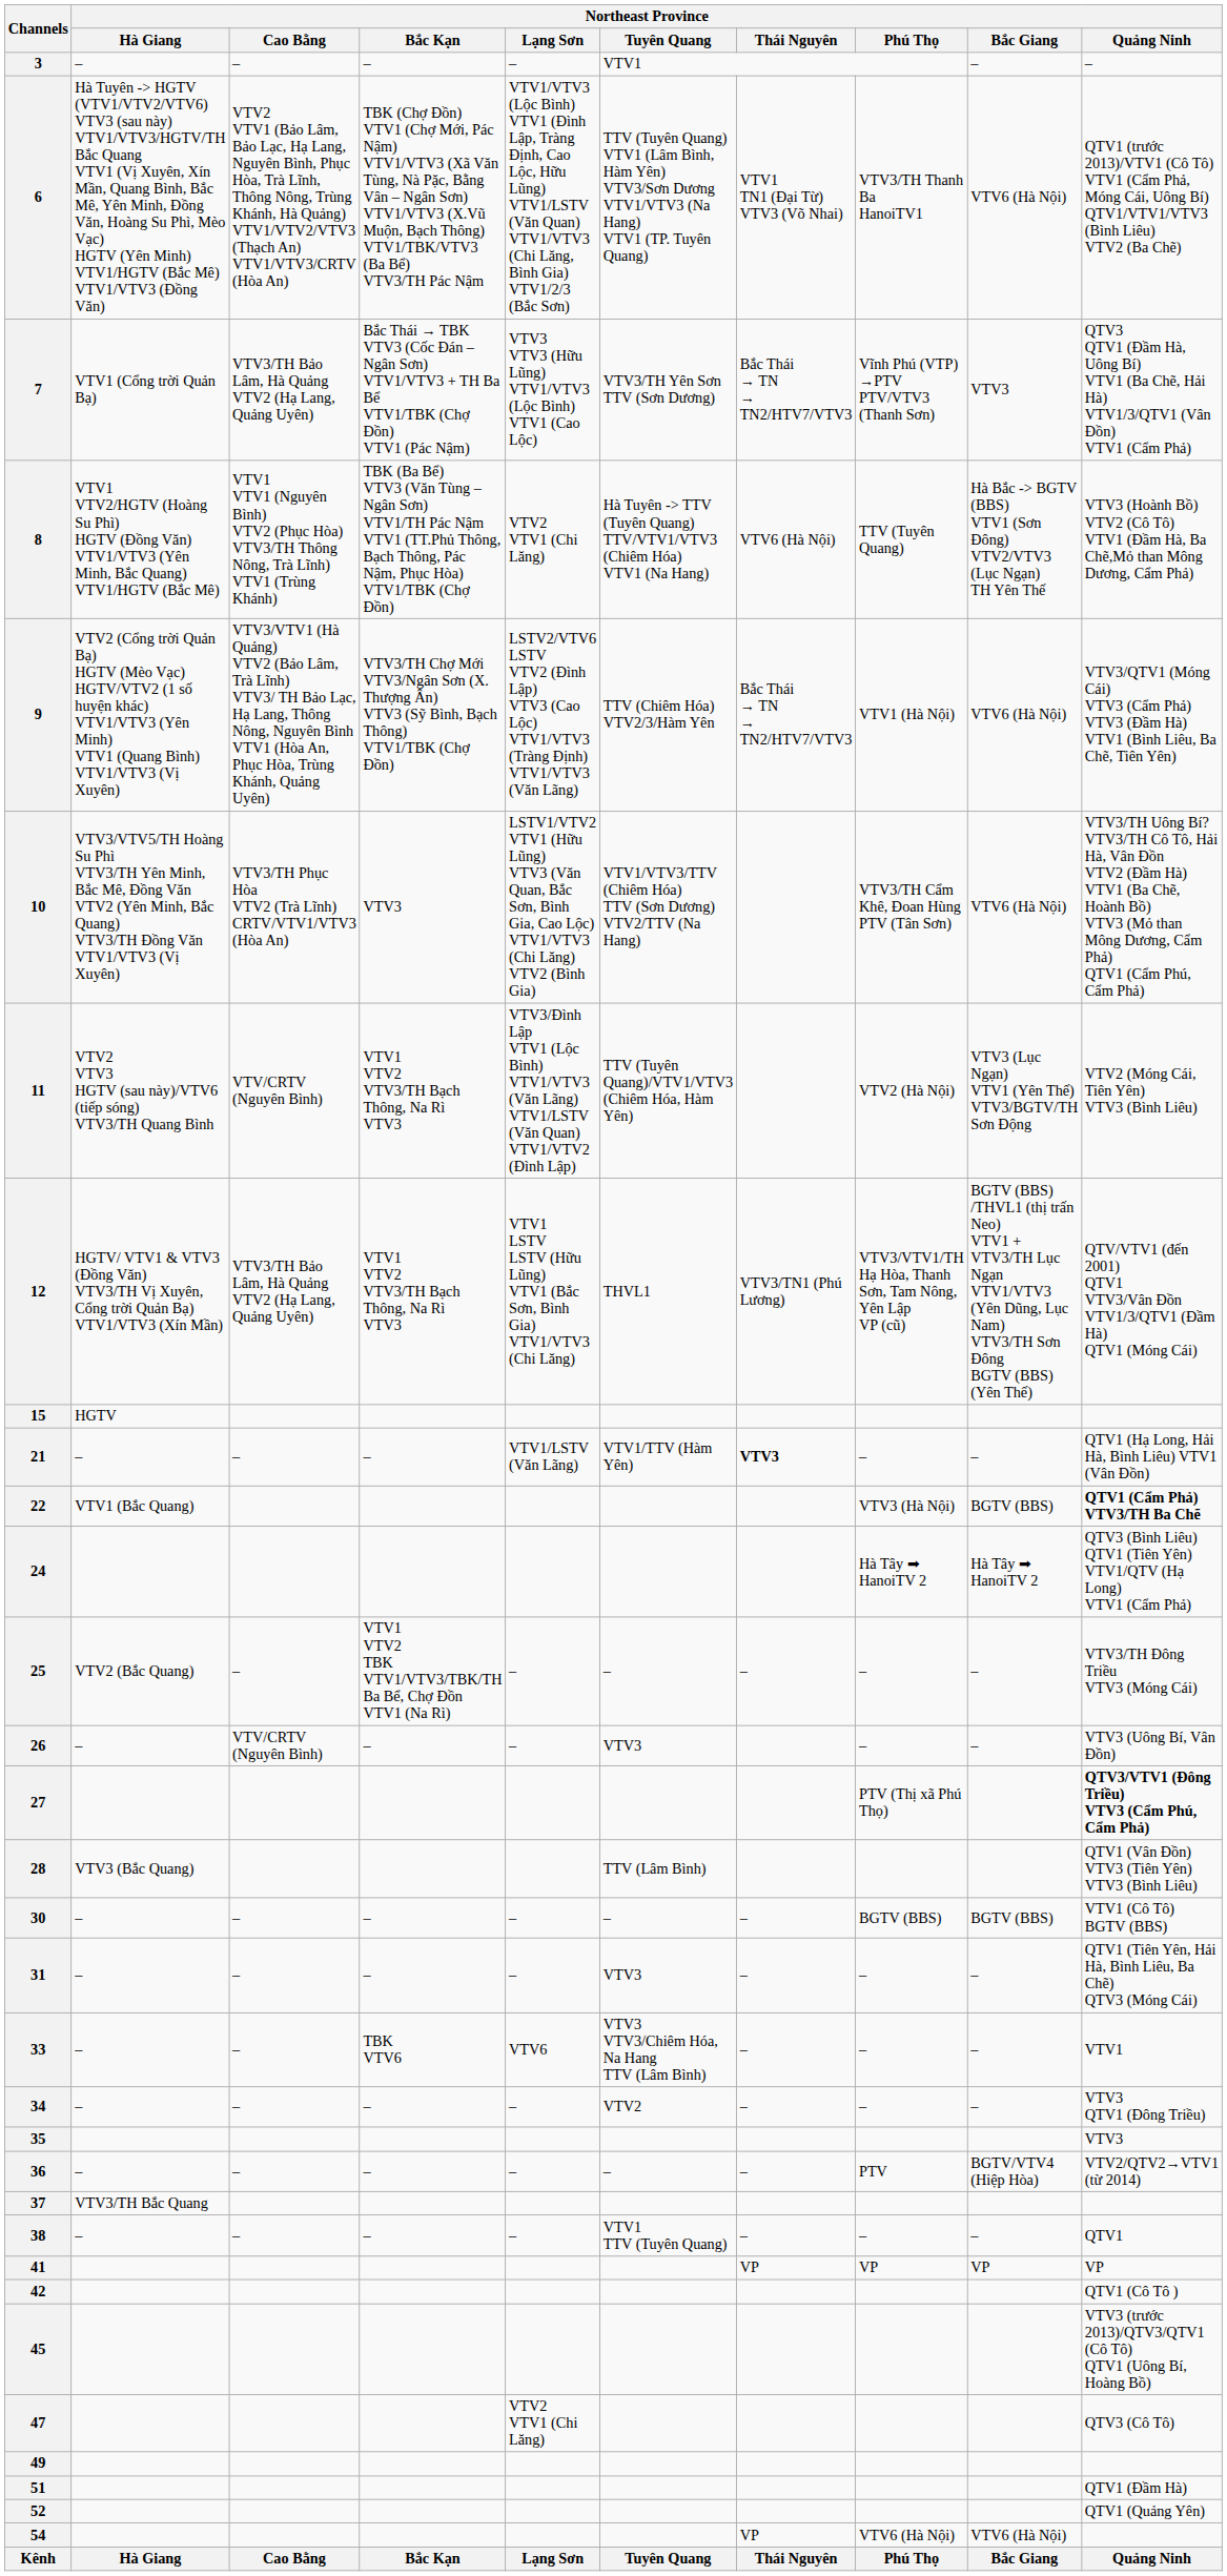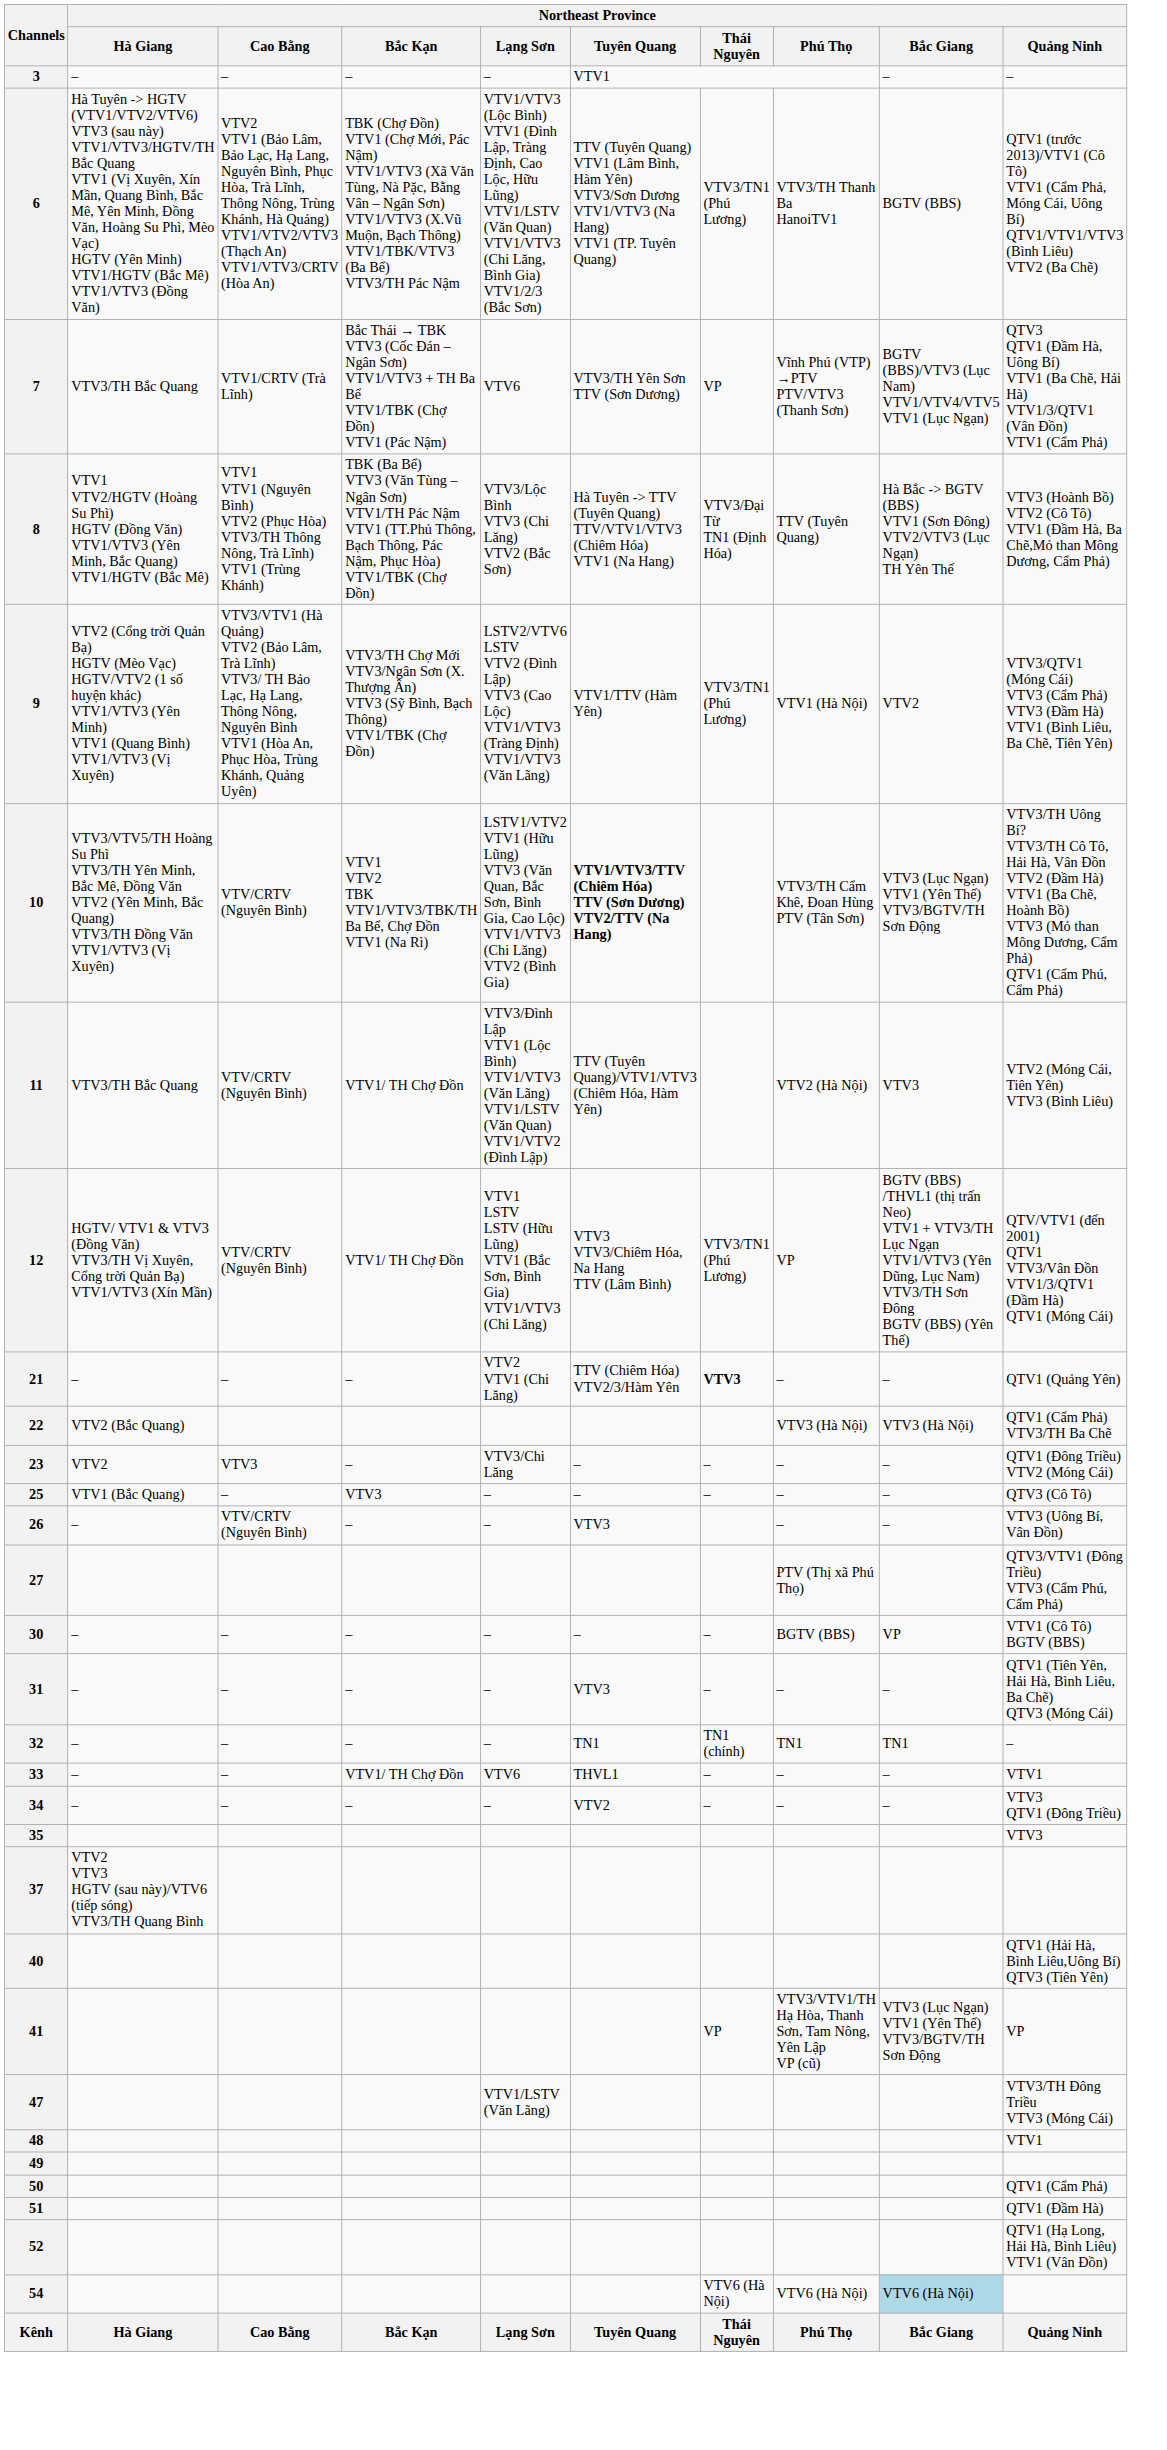6 | Northeast Province / Thái Nguyên: VTV1 TN1 (Đại Từ) VTV3 (Võ Nhai) -> VTV3/TN1 (Phú Lương)
6 | Northeast Province / Bắc Giang: VTV6 (Hà Nội) -> BGTV (BBS)
7 | Northeast Province / Hà Giang: VTV1 (Cổng trời Quản Bạ) -> VTV3/TH Bắc Quang
7 | Northeast Province / Cao Bằng: VTV3/TH Bảo Lâm, Hà Quảng VTV2 (Hạ Lang, Quảng Uyên) -> VTV1/CRTV (Trà Lĩnh)
7 | Northeast Province / Lạng Sơn: VTV3 VTV3 (Hữu Lũng) VTV1/VTV3 (Lộc Bình) VTV1 (Cao Lộc) -> VTV6
7 | Northeast Province / Thái Nguyên: Bắc Thái → TN → TN2/HTV7/VTV3 -> VP
7 | Northeast Province / Bắc Giang: VTV3 -> BGTV (BBS)/VTV3 (Lục Nam) VTV1/VTV4/VTV5 VTV1 (Lục Ngạn)
8 | Northeast Province / Lạng Sơn: VTV2 VTV1 (Chi Lăng) -> VTV3/Lộc Bình VTV3 (Chi Lăng) VTV2 (Bắc Sơn)
8 | Northeast Province / Thái Nguyên: VTV6 (Hà Nội) -> VTV3/Đại Từ TN1 (Định Hóa)
9 | Northeast Province / Tuyên Quang: TTV (Chiêm Hóa) VTV2/3/Hàm Yên -> VTV1/TTV (Hàm Yên)
9 | Northeast Province / Thái Nguyên: Bắc Thái → TN → TN2/HTV7/VTV3 -> VTV3/TN1 (Phú Lương)
9 | Northeast Province / Bắc Giang: VTV6 (Hà Nội) -> VTV2
10 | Northeast Province / Cao Bằng: VTV3/TH Phục Hòa VTV2 (Trà Lĩnh) CRTV/VTV1/VTV3 (Hòa An) -> VTV/CRTV (Nguyên Bình)
10 | Northeast Province / Bắc Kạn: VTV3 -> VTV1 VTV2 TBK VTV1/VTV3/TBK/TH Ba Bể, Chợ Đồn VTV1 (Na Rì)
10 | Northeast Province / Tuyên Quang: normal -> bold
10 | Northeast Province / Bắc Giang: VTV6 (Hà Nội) -> VTV3 (Lục Ngạn) VTV1 (Yên Thế) VTV3/BGTV/TH Sơn Động
11 | Northeast Province / Hà Giang: VTV2 VTV3 HGTV (sau này)/VTV6 (tiếp sóng) VTV3/TH Quang Bình -> VTV3/TH Bắc Quang
11 | Northeast Province / Bắc Kạn: VTV1 VTV2 VTV3/TH Bạch Thông, Na Rì VTV3 -> VTV1/ TH Chợ Đồn
11 | Northeast Province / Bắc Giang: VTV3 (Lục Ngạn) VTV1 (Yên Thế) VTV3/BGTV/TH Sơn Động -> VTV3
12 | Northeast Province / Cao Bằng: VTV3/TH Bảo Lâm, Hà Quảng VTV2 (Hạ Lang, Quảng Uyên) -> VTV/CRTV (Nguyên Bình)
12 | Northeast Province / Bắc Kạn: VTV1 VTV2 VTV3/TH Bạch Thông, Na Rì VTV3 -> VTV1/ TH Chợ Đồn
12 | Northeast Province / Tuyên Quang: THVL1 -> VTV3 VTV3/Chiêm Hóa, Na Hang TTV (Lâm Bình)
12 | Northeast Province / Phú Thọ: VTV3/VTV1/TH Hạ Hòa, Thanh Sơn, Tam Nông, Yên Lập VP (cũ) -> VP
- row: 15 | HGTV
21 | Northeast Province / Lạng Sơn: VTV1/LSTV (Văn Lãng) -> VTV2 VTV1 (Chi Lăng)
21 | Northeast Province / Tuyên Quang: VTV1/TTV (Hàm Yên) -> TTV (Chiêm Hóa) VTV2/3/Hàm Yên
21 | Northeast Province / Quảng Ninh: QTV1 (Hạ Long, Hải Hà, Bình Liêu) VTV1 (Vân Đồn) -> QTV1 (Quảng Yên)
22 | Northeast Province / Hà Giang: VTV1 (Bắc Quang) -> VTV2 (Bắc Quang)
22 | Northeast Province / Bắc Giang: BGTV (BBS) -> VTV3 (Hà Nội)
22 | Northeast Province / Quảng Ninh: bold -> normal
+ row: 23 | VTV2 | VTV3 | – | VTV3/Chi Lăng | – | – | – | – | QTV1 (Đông Triều) VTV2 (Móng Cái)
- row: 24 | Hà Tây ➡ HanoiTV 2 | Hà Tây ➡ HanoiTV 2 | QTV3 (Bình Liêu) QTV1 (Tiên Yên) VTV1/QTV (Hạ Long) VTV1 (Cẩm Phả)
25 | Northeast Province / Hà Giang: VTV2 (Bắc Quang) -> VTV1 (Bắc Quang)
25 | Northeast Province / Bắc Kạn: VTV1 VTV2 TBK VTV1/VTV3/TBK/TH Ba Bể, Chợ Đồn VTV1 (Na Rì) -> VTV3
25 | Northeast Province / Quảng Ninh: VTV3/TH Đông Triều VTV3 (Móng Cái) -> QTV3 (Cô Tô)
27 | Northeast Province / Quảng Ninh: bold -> normal
- row: 28 | VTV3 (Bắc Quang) | TTV (Lâm Bình) | QTV1 (Vân Đồn) VTV3 (Tiên Yên) VTV3 (Bình Liêu)
30 | Northeast Province / Bắc Giang: BGTV (BBS) -> VP
+ row: 32 | – | – | – | – | TN1 | TN1 (chính) | TN1 | TN1 | –
33 | Northeast Province / Bắc Kạn: TBK VTV6 -> VTV1/ TH Chợ Đồn
33 | Northeast Province / Tuyên Quang: VTV3 VTV3/Chiêm Hóa, Na Hang TTV (Lâm Bình) -> THVL1
- row: 36 | – | – | – | – | – | – | PTV | BGTV/VTV4 (Hiệp Hòa) | VTV2/QTV2→VTV1 (từ 2014)
37 | Northeast Province / Hà Giang: VTV3/TH Bắc Quang -> VTV2 VTV3 HGTV (sau này)/VTV6 (tiếp sóng) VTV3/TH Quang Bình
- row: 38 | – | – | – | – | VTV1 TTV (Tuyên Quang) | – | – | – | QTV1
+ row: 40 | QTV1 (Hải Hà, Bình Liêu,Uông Bí) QTV3 (Tiên Yên)
41 | Northeast Province / Phú Thọ: VP -> VTV3/VTV1/TH Hạ Hòa, Thanh Sơn, Tam Nông, Yên Lập VP (cũ)
41 | Northeast Province / Bắc Giang: VP -> VTV3 (Lục Ngạn) VTV1 (Yên Thế) VTV3/BGTV/TH Sơn Động
- row: 42 | QTV1 (Cô Tô )
- row: 45 | VTV3 (trước 2013)/QTV3/QTV1 (Cô Tô) QTV1 (Uông Bí, Hoàng Bồ)
47 | Northeast Province / Lạng Sơn: VTV2 VTV1 (Chi Lăng) -> VTV1/LSTV (Văn Lãng)
47 | Northeast Province / Quảng Ninh: QTV3 (Cô Tô) -> VTV3/TH Đông Triều VTV3 (Móng Cái)
+ row: 48 | VTV1
+ row: 50 | QTV1 (Cẩm Phả)
52 | Northeast Province / Quảng Ninh: QTV1 (Quảng Yên) -> QTV1 (Hạ Long, Hải Hà, Bình Liêu) VTV1 (Vân Đồn)
54 | Northeast Province / Thái Nguyên: VP -> VTV6 (Hà Nội)
54 | Northeast Province / Bắc Giang: no background -> lightblue background
